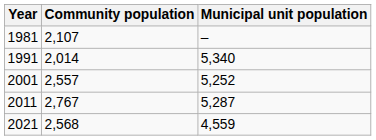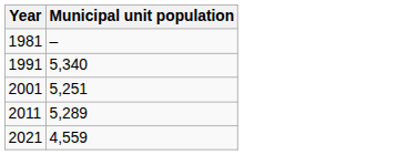- column: Community population | 2,107 | 2,014 | 2,557 | 2,767 | 2,568
2001 | Municipal unit population: 5,252 -> 5,251
2011 | Municipal unit population: 5,287 -> 5,289
